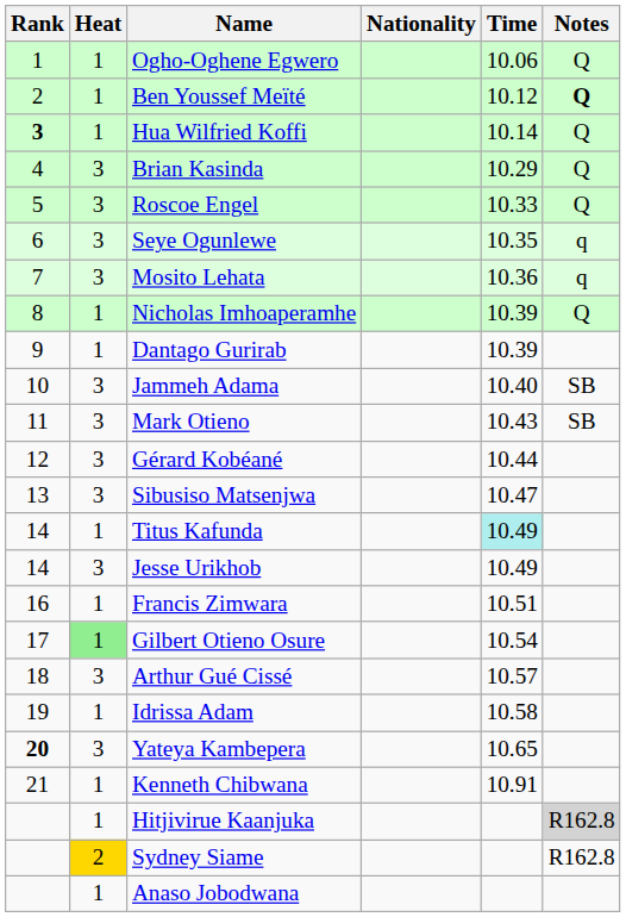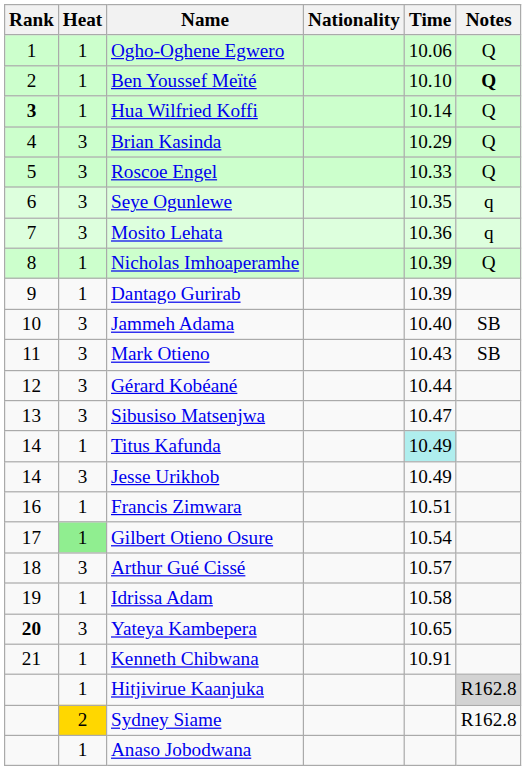Ben Youssef Meïté | Time: 10.12 -> 10.10
